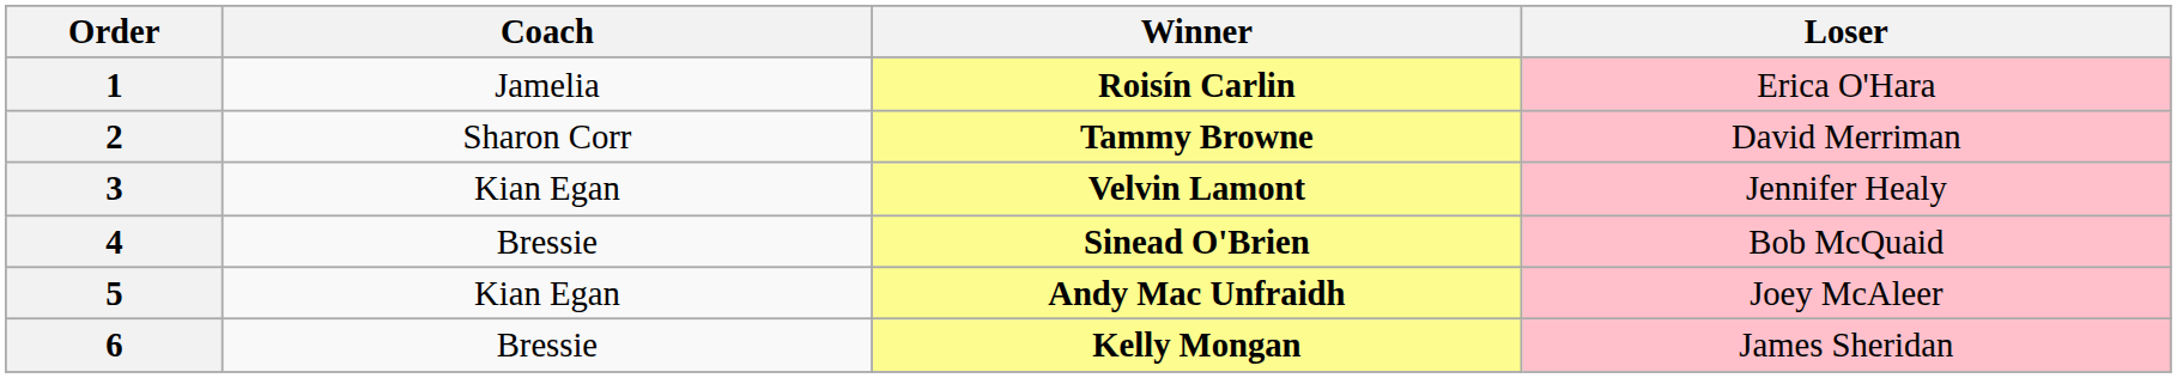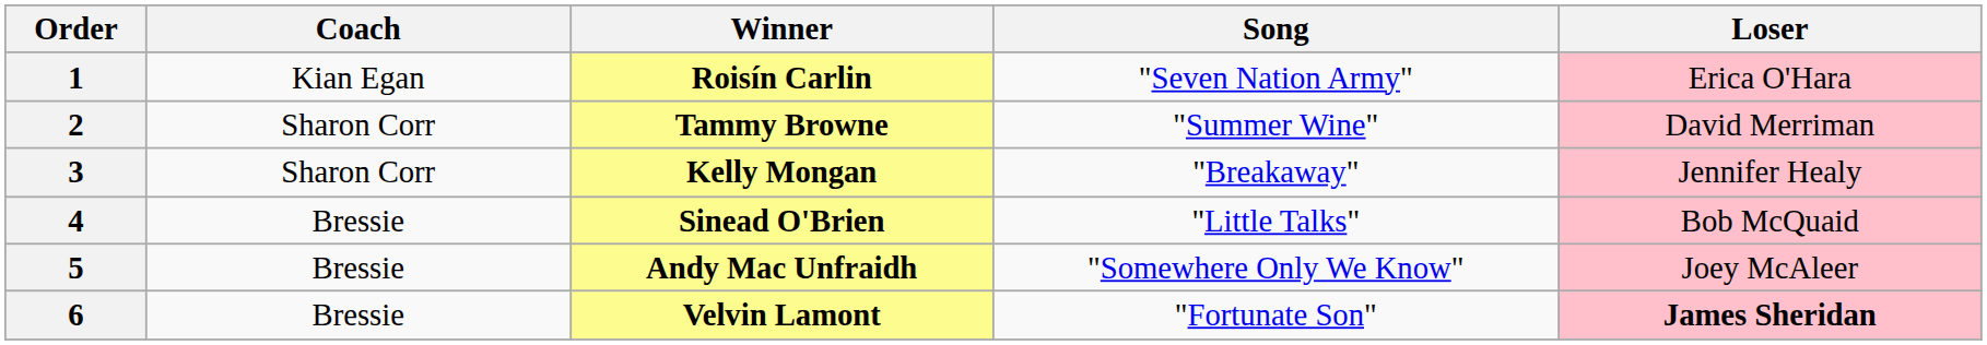+ column: Song | "Seven Nation Army" | "Summer Wine" | "Breakaway" | "Little Talks" | "Somewhere Only We Know" | "Fortunate Son"
1 | Coach: Jamelia -> Kian Egan
3 | Coach: Kian Egan -> Sharon Corr
3 | Winner: Velvin Lamont -> Kelly Mongan
5 | Coach: Kian Egan -> Bressie
6 | Winner: Kelly Mongan -> Velvin Lamont
6 | Loser: normal -> bold
